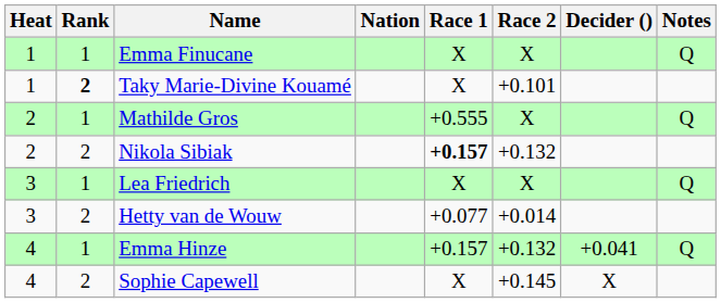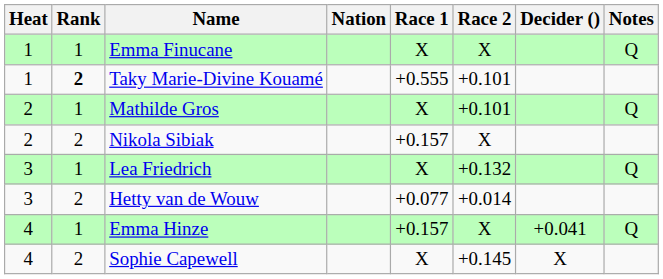Taky Marie-Divine Kouamé | Race 1: X -> +0.555
Mathilde Gros | Race 1: +0.555 -> X
Mathilde Gros | Race 2: X -> +0.101
Nikola Sibiak | Race 1: bold -> normal
Nikola Sibiak | Race 2: +0.132 -> X
Lea Friedrich | Race 2: X -> +0.132
Emma Hinze | Race 2: +0.132 -> X
